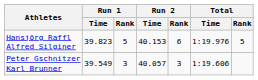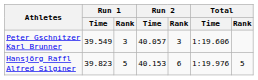rows swapped: Peter Gschnitzer Karl Brunner <-> Hansjörg Raffl Alfred Silginer
